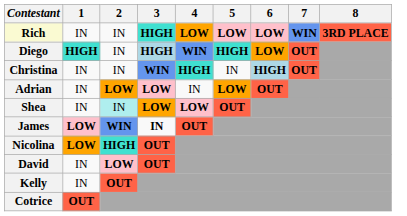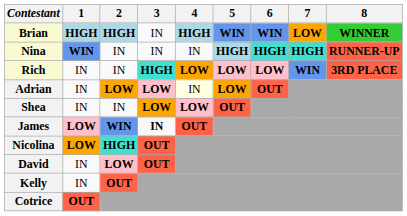+ row: Brian | HIGH | HIGH | IN | HIGH | WIN | WIN | LOW | WINNER
+ row: Nina | WIN | IN | IN | IN | HIGH | HIGH | HIGH | RUNNER-UP
- row: Diego | HIGH | IN | HIGH | WIN | HIGH | LOW | OUT
- row: Christina | IN | IN | WIN | HIGH | IN | HIGH | OUT
Adrian | 4: no background -> lightyellow background
Shea | 2: paleturquoise background -> no background
